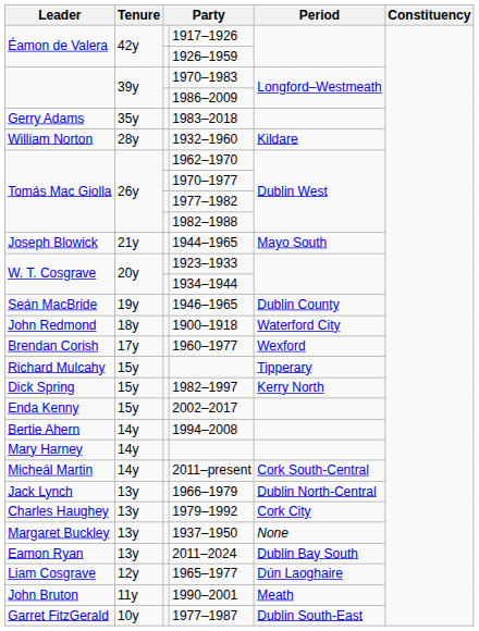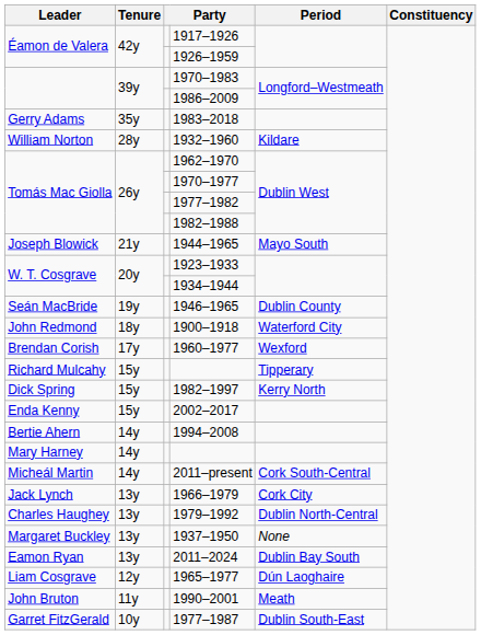1966–1979 | Period: Dublin North-Central -> Cork City
1979–1992 | Period: Cork City -> Dublin North-Central
